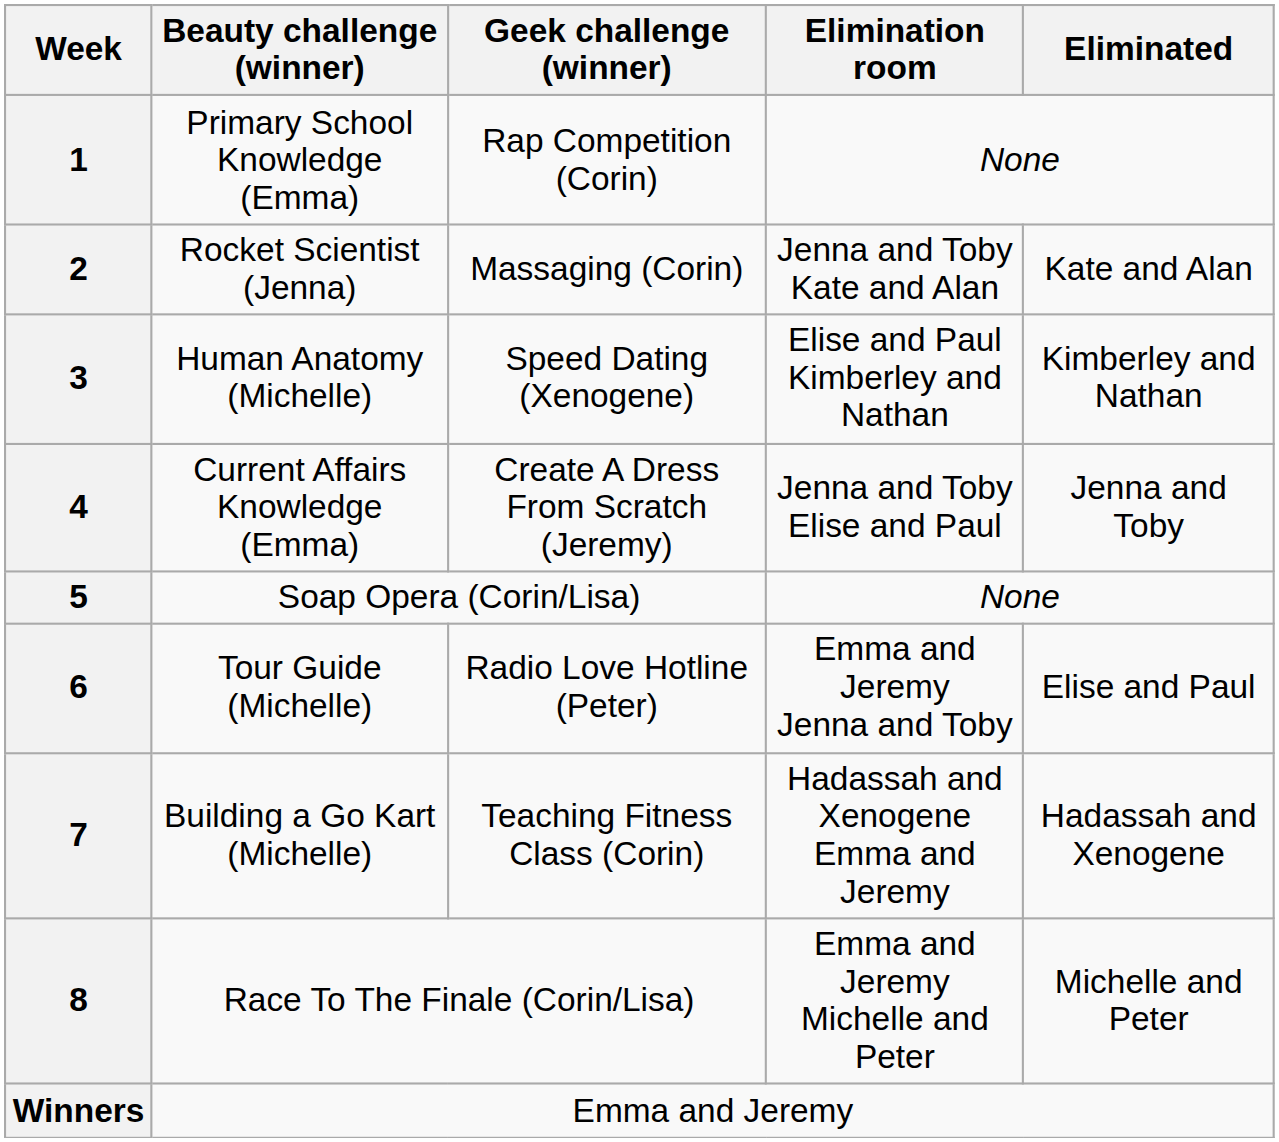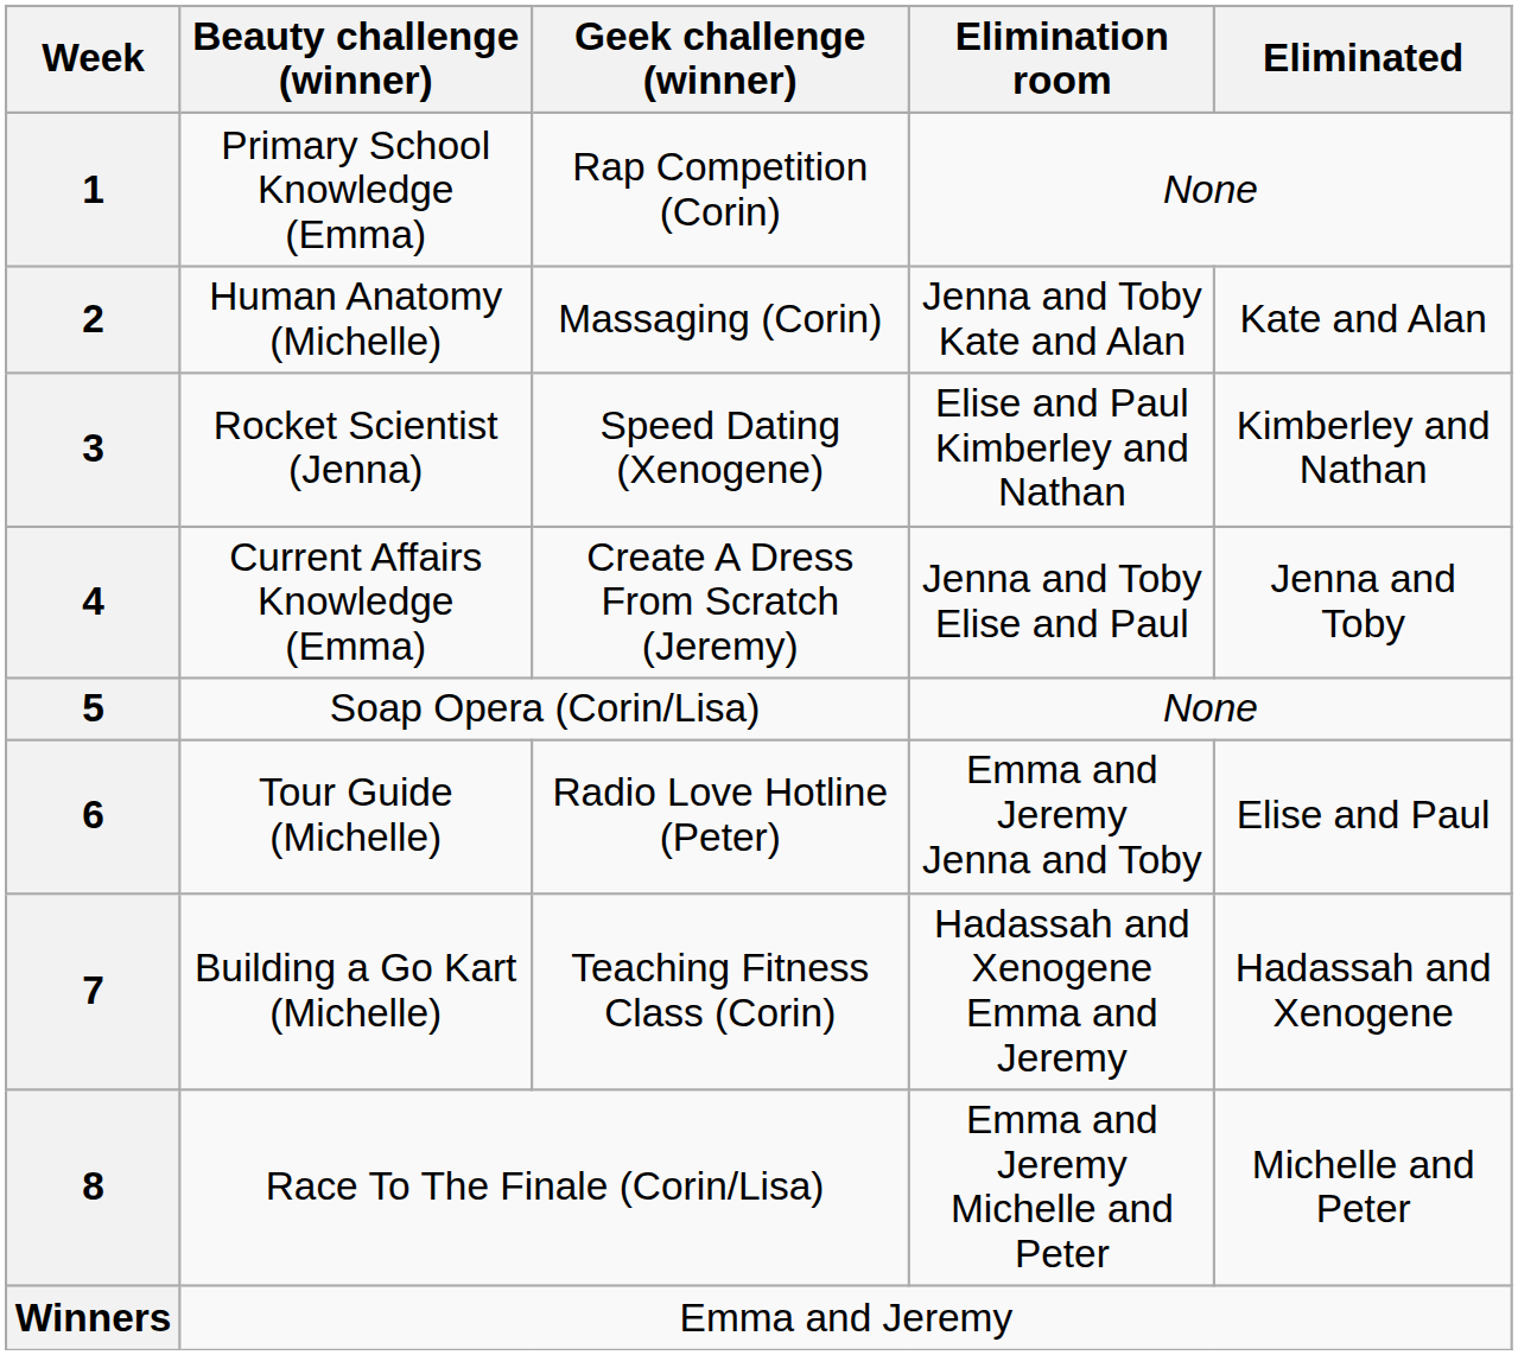2 | Beauty challenge (winner): Rocket Scientist (Jenna) -> Human Anatomy (Michelle)
3 | Beauty challenge (winner): Human Anatomy (Michelle) -> Rocket Scientist (Jenna)
